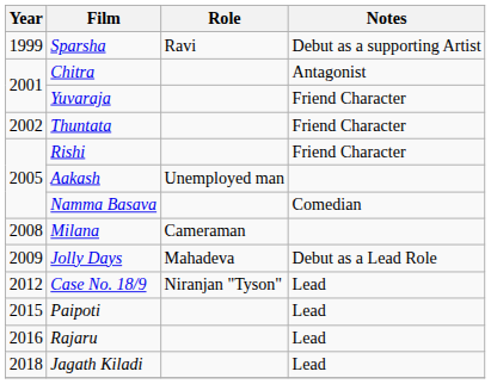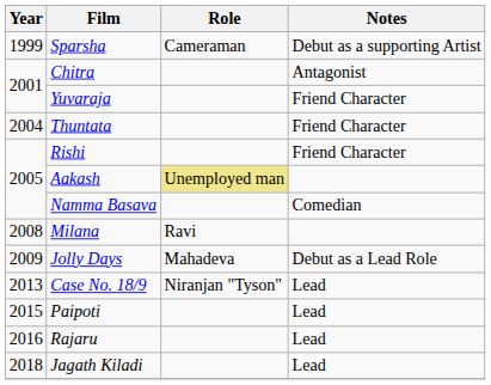Sparsha | Role: Ravi -> Cameraman
Thuntata | Year: 2002 -> 2004
Aakash | Role: no background -> khaki background
Milana | Role: Cameraman -> Ravi
Case No. 18/9 | Year: 2012 -> 2013
